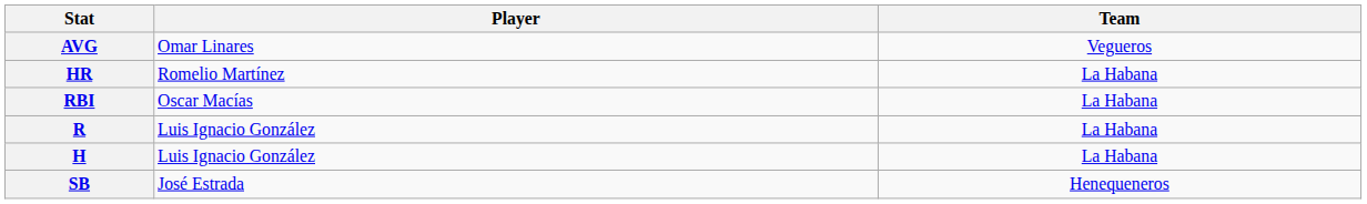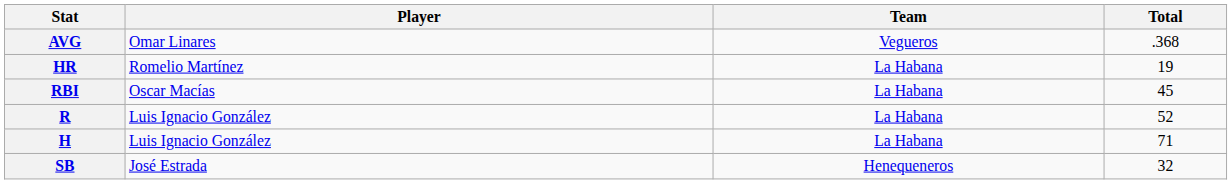+ column: Total | .368 | 19 | 45 | 52 | 71 | 32
